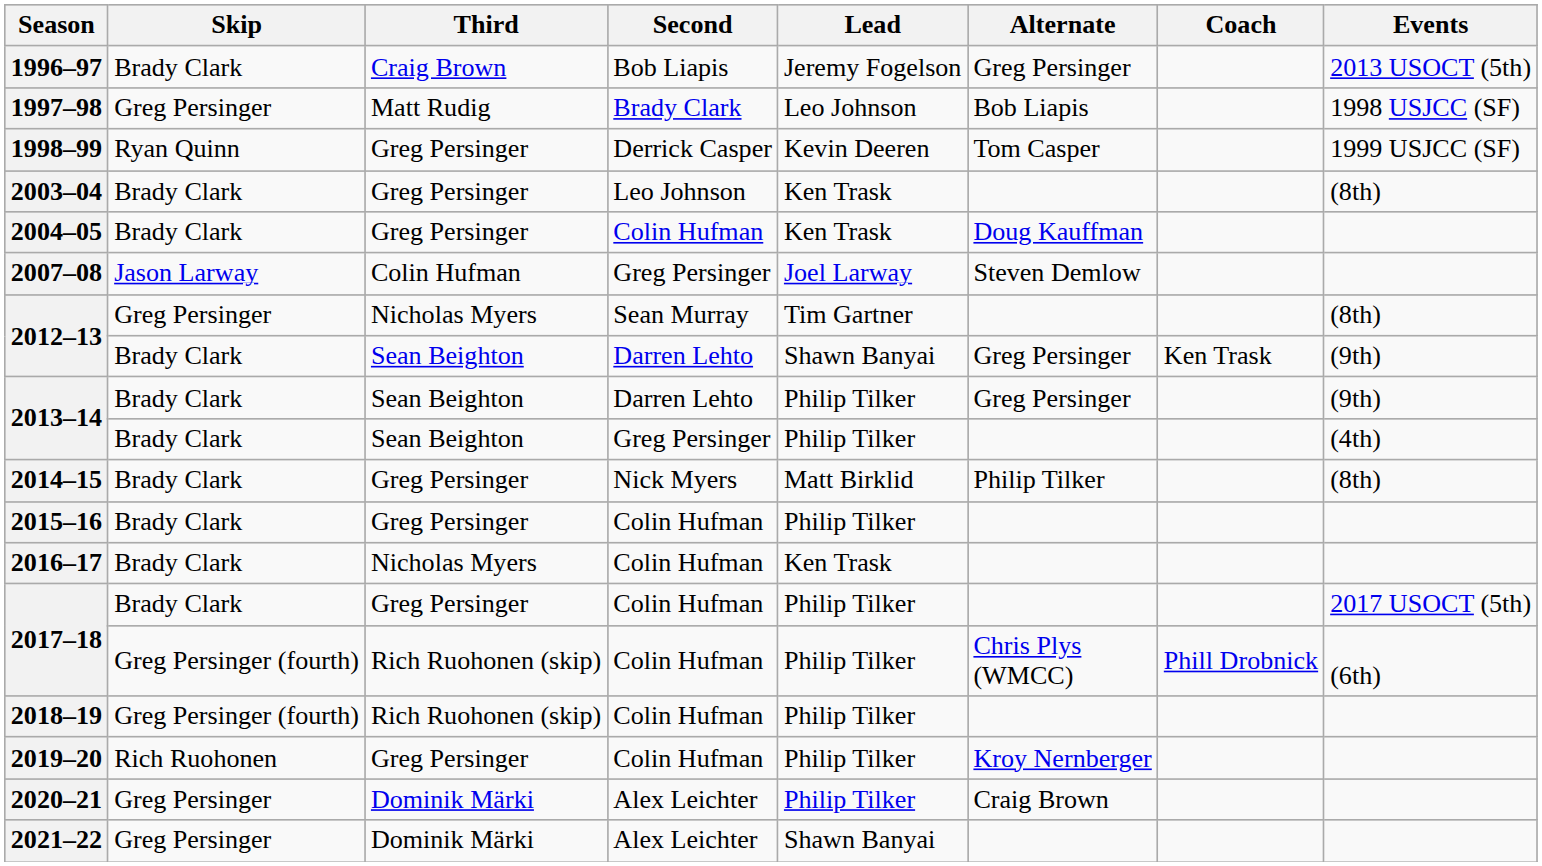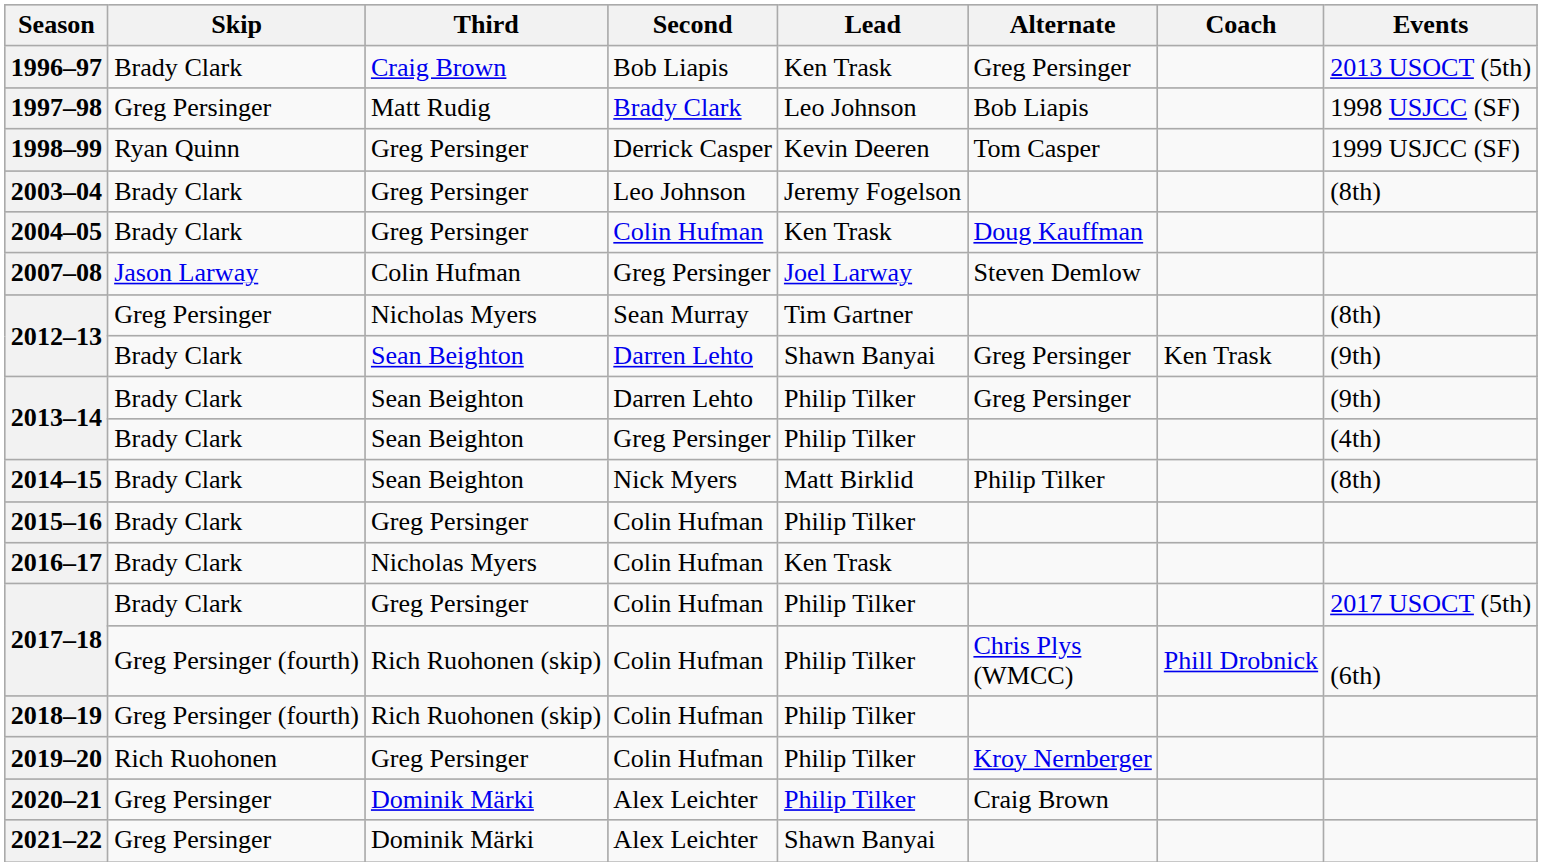1996–97 | Lead: Jeremy Fogelson -> Ken Trask
2003–04 | Lead: Ken Trask -> Jeremy Fogelson
2014–15 | Third: Greg Persinger -> Sean Beighton
